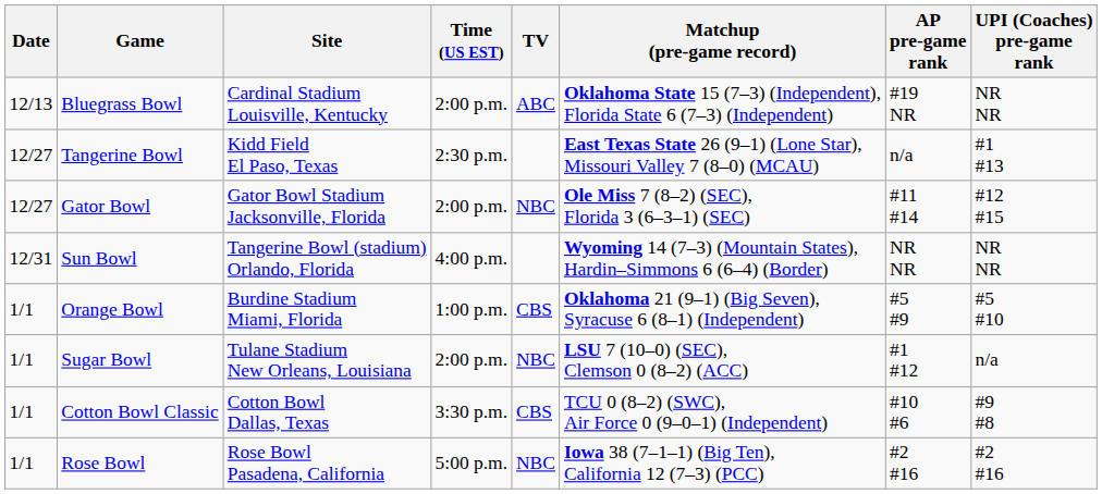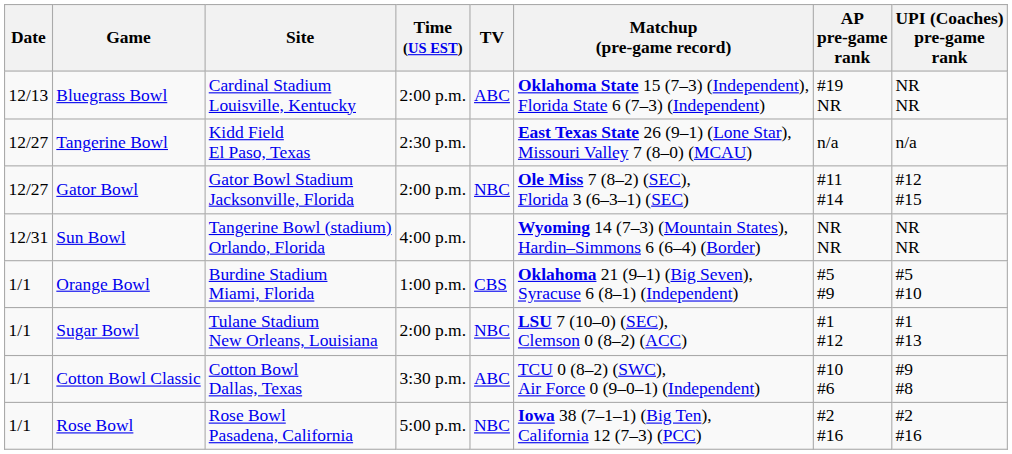Tangerine Bowl | UPI (Coaches) pre-game rank: #1 #13 -> n/a
Sugar Bowl | UPI (Coaches) pre-game rank: n/a -> #1 #13
Cotton Bowl Classic | TV: CBS -> ABC
